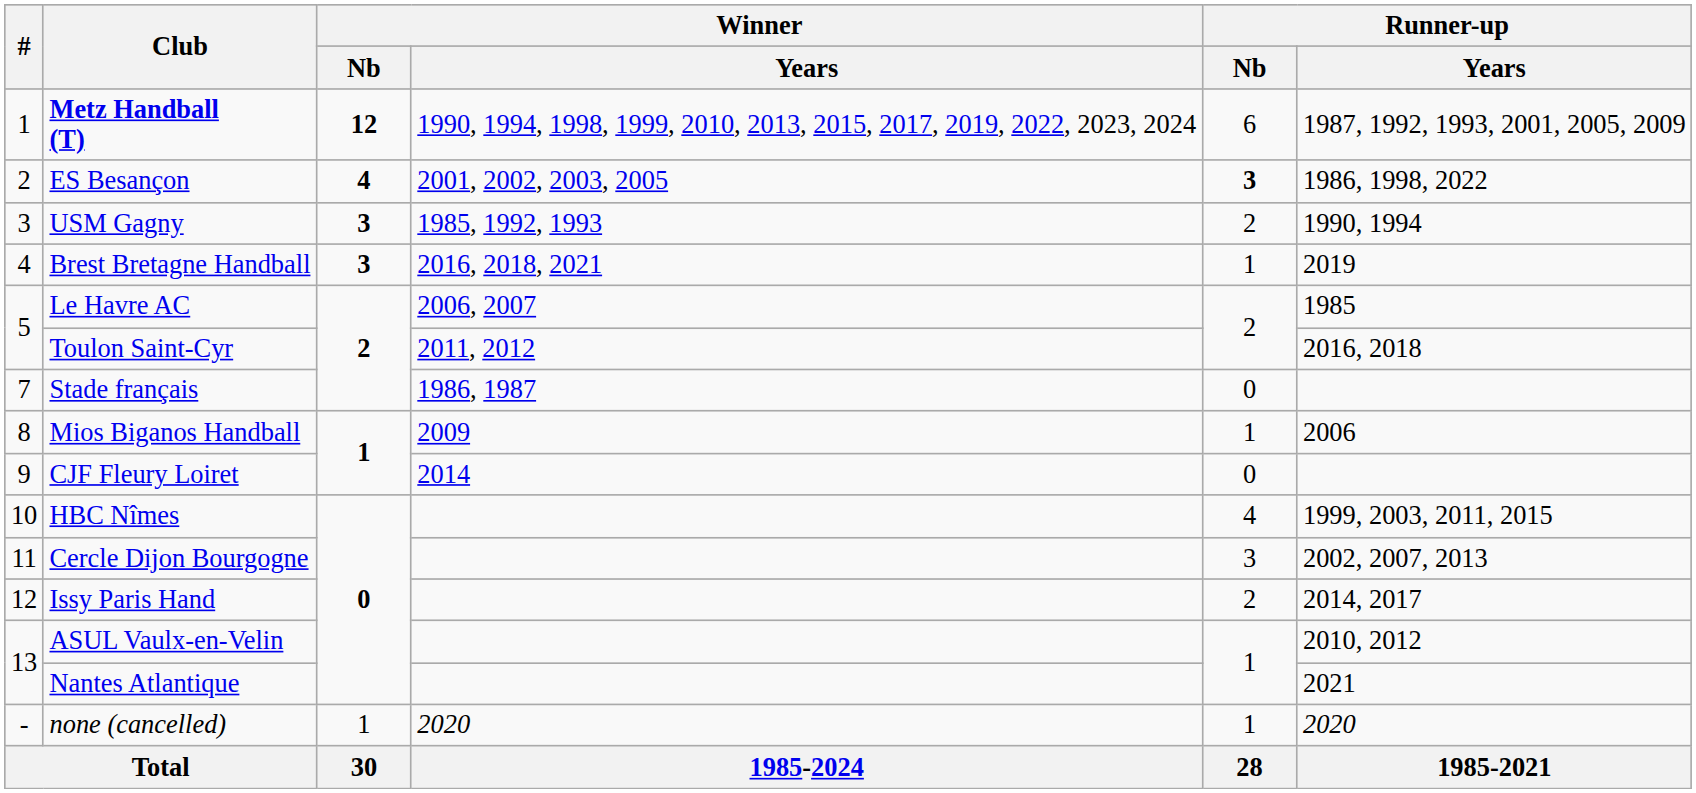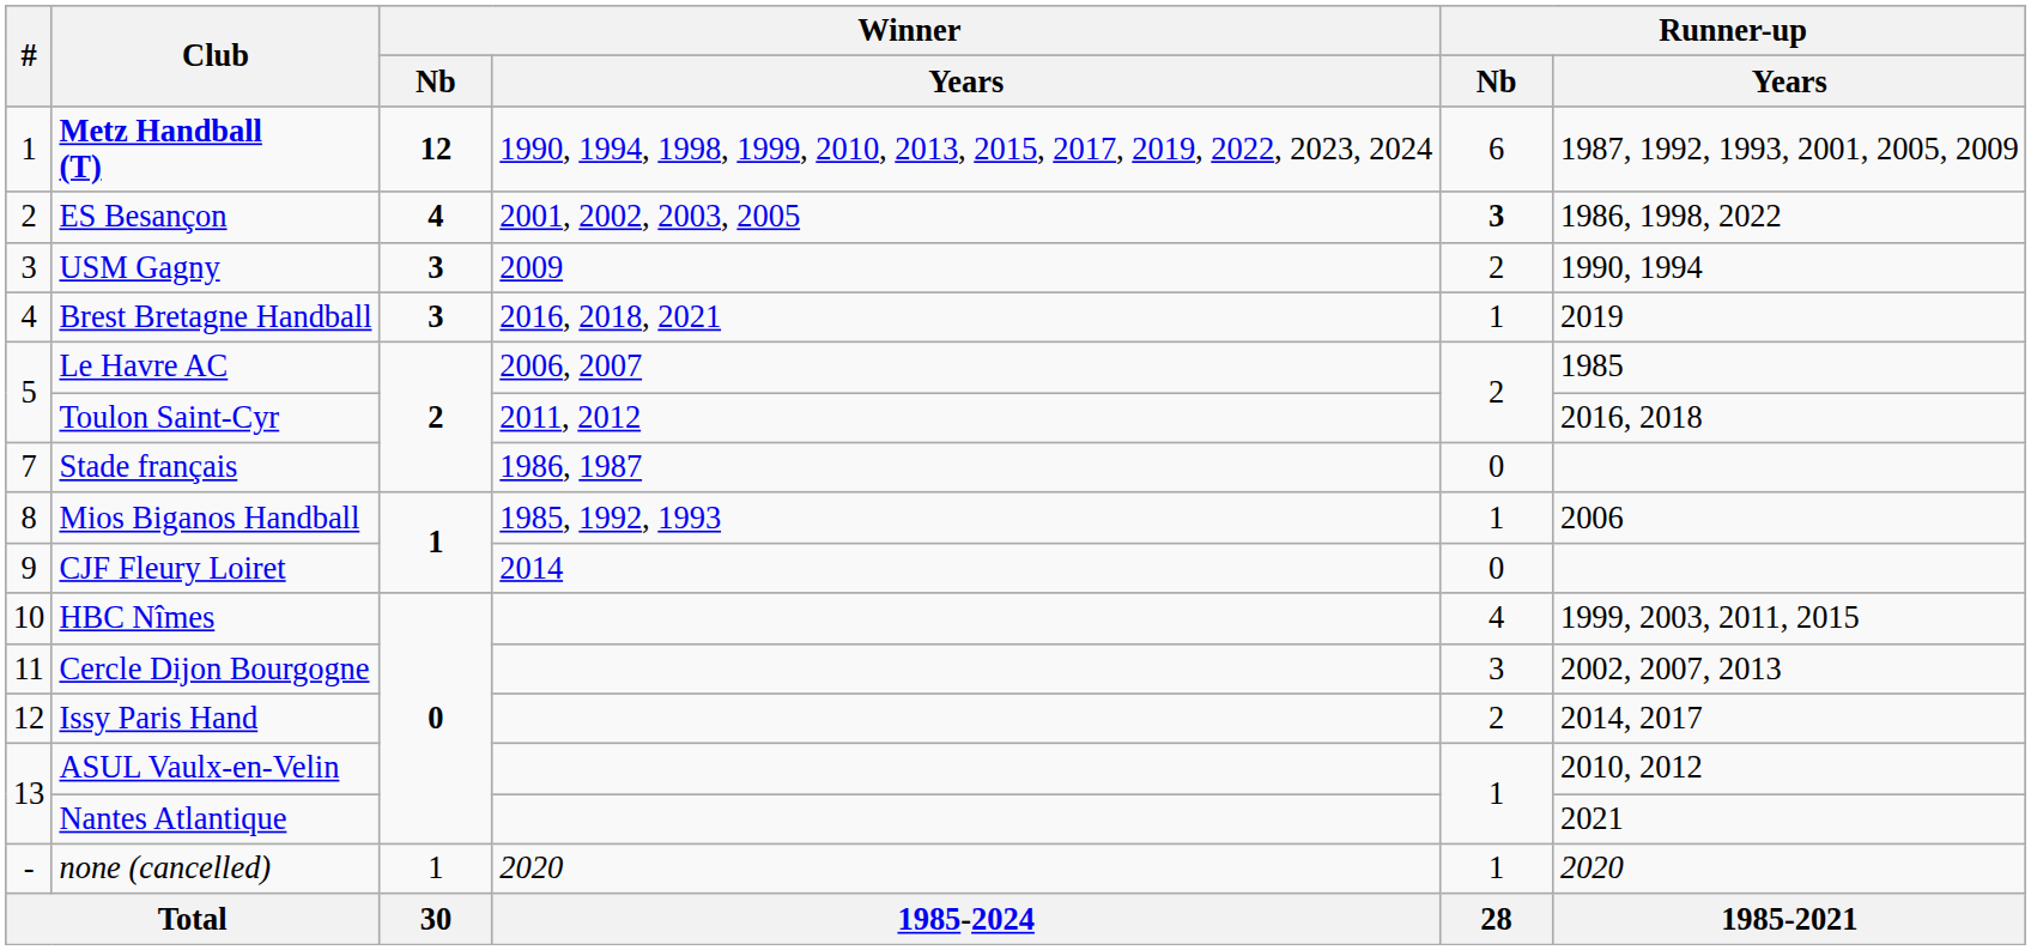USM Gagny | Winner / Years: 1985, 1992, 1993 -> 2009
Mios Biganos Handball | Winner / Years: 2009 -> 1985, 1992, 1993
